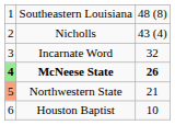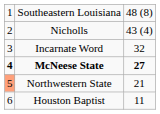McNeese State | column 1: lightgreen background -> no background
McNeese State | column 3: 26 -> 27
Houston Baptist | column 3: 10 -> 11
